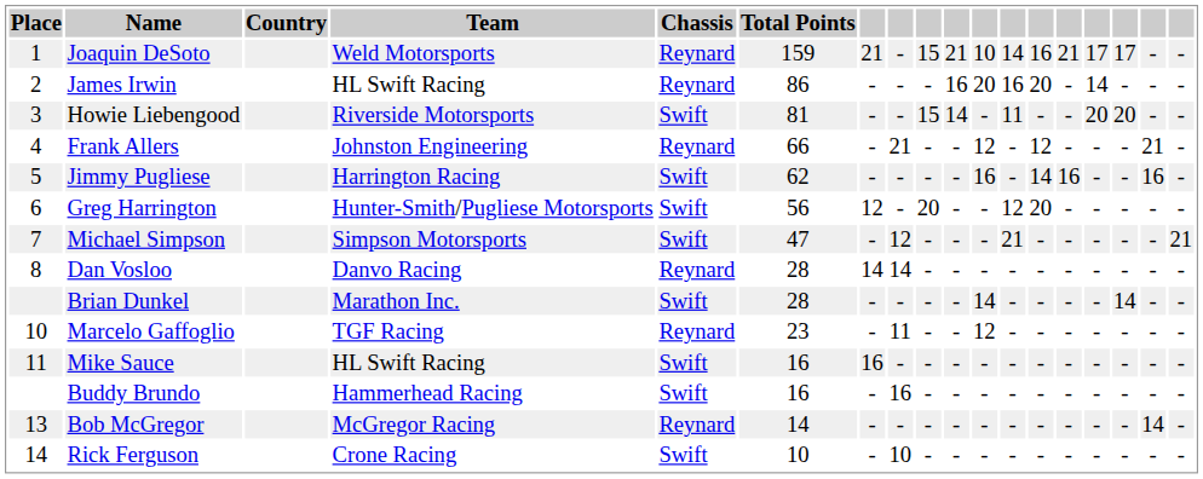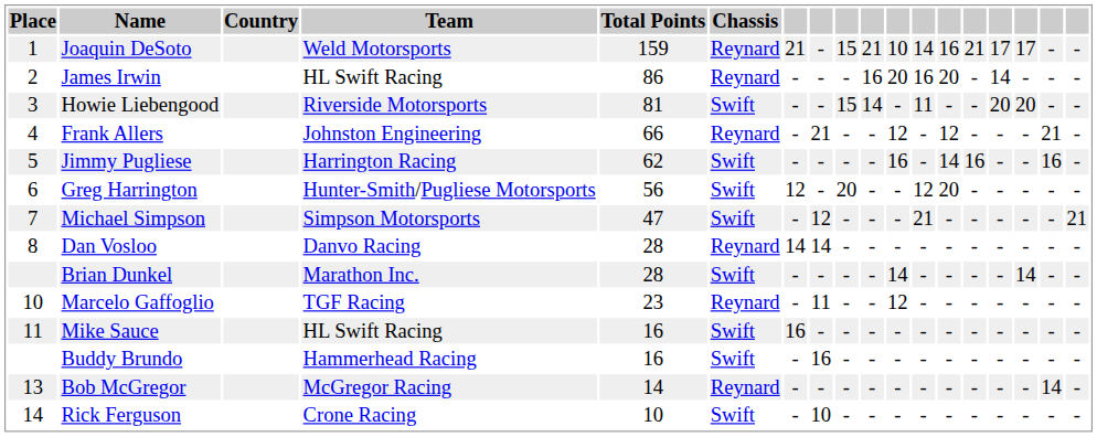columns swapped: Chassis <-> Total Points
